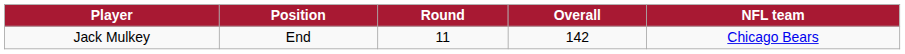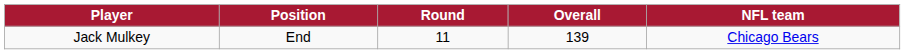Jack Mulkey | Overall: 142 -> 139
